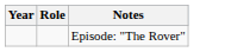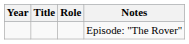+ column: Title
